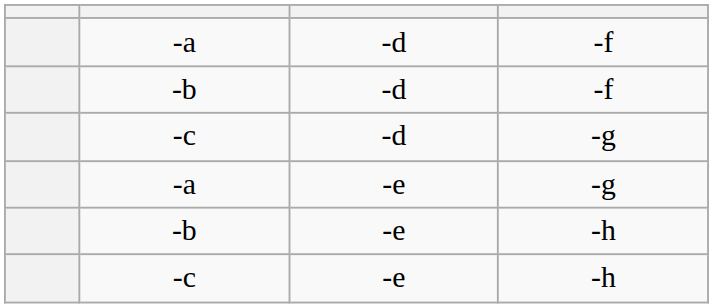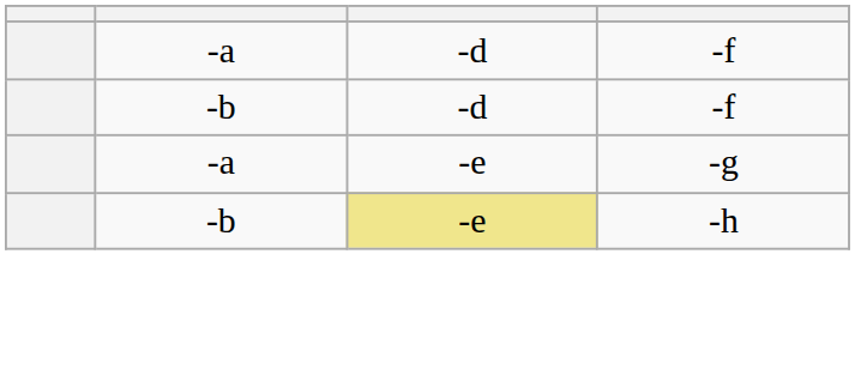- row: -c | -d | -g
-b / -h | column 3: no background -> khaki background
- row: -c | -e | -h
